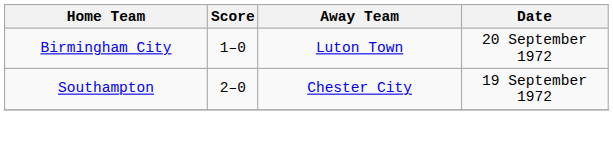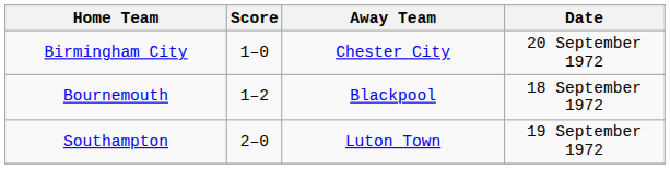Birmingham City | Away Team: Luton Town -> Chester City
+ row: Bournemouth | 1–2 | Blackpool | 18 September 1972
Southampton | Away Team: Chester City -> Luton Town
